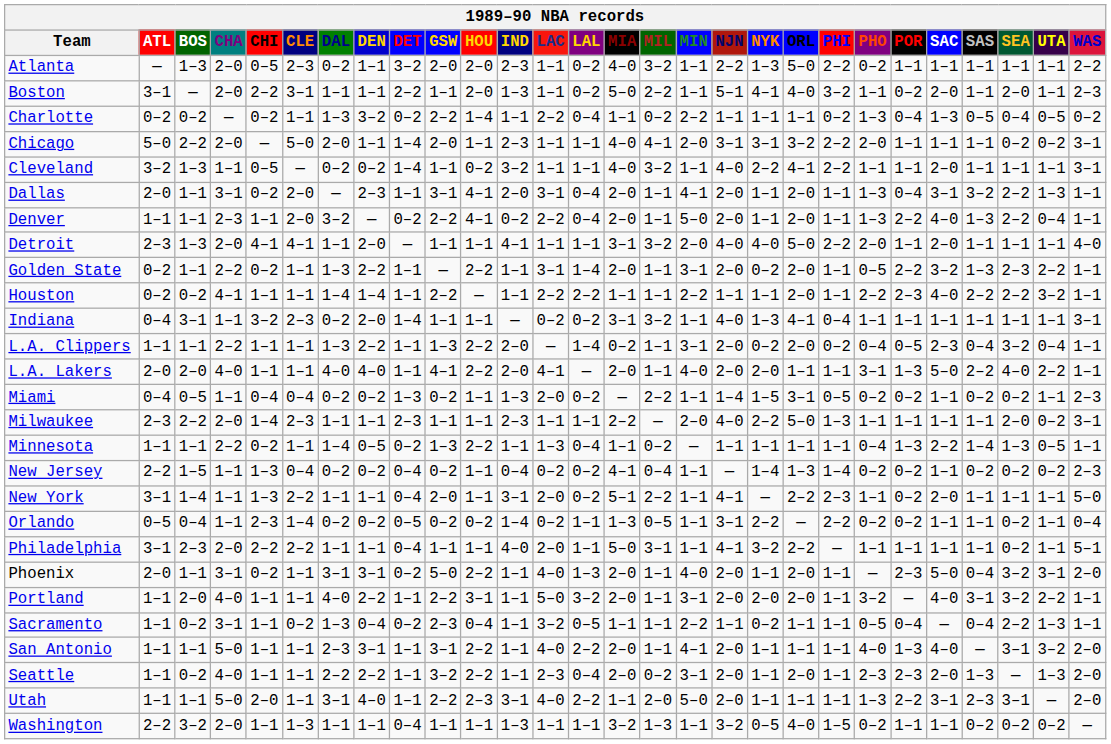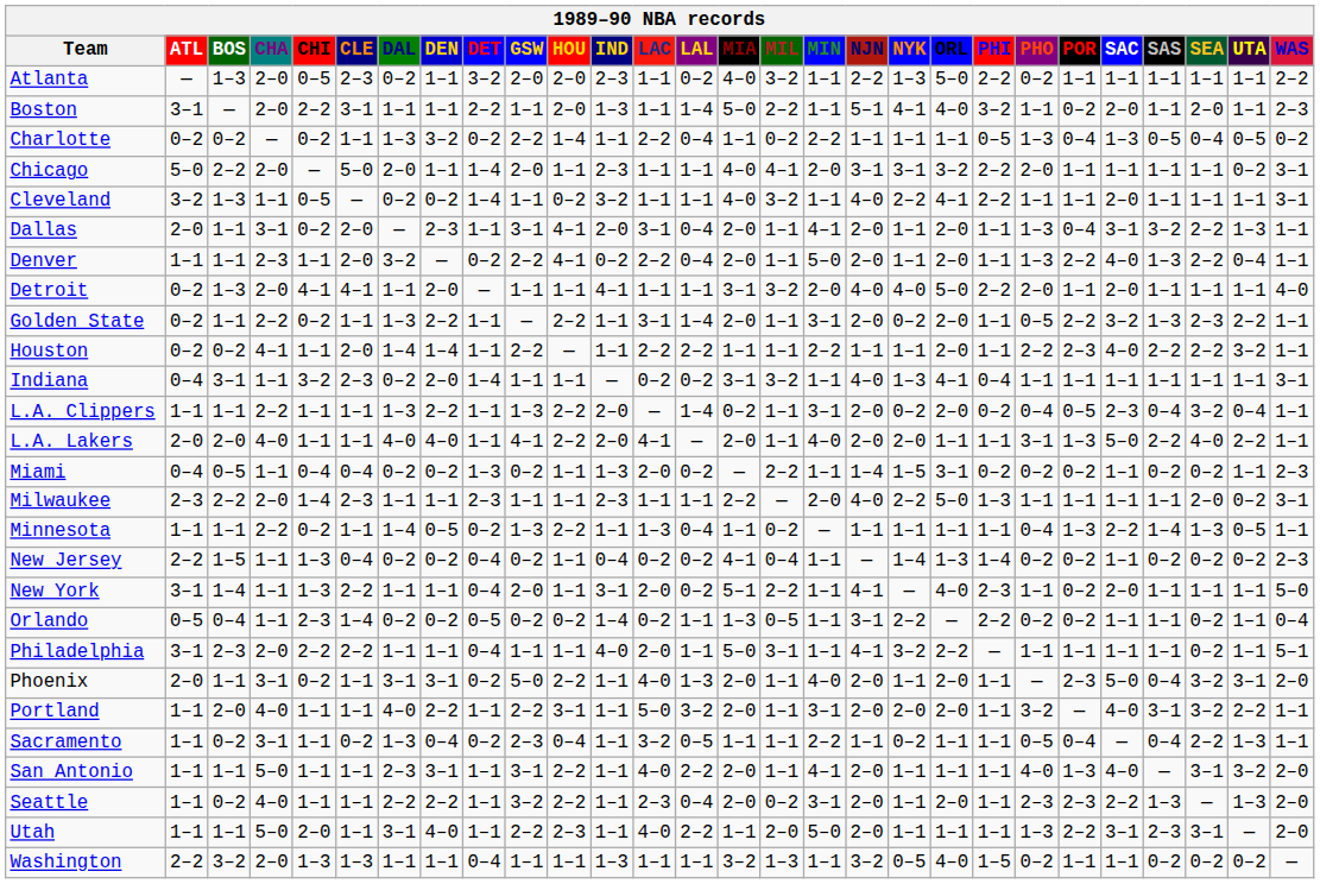Boston | LAL: 0–2 -> 1–4
Charlotte | PHI: 0–2 -> 0–5
Chicago | SEA: 0–2 -> 1–1
Detroit | ATL: 2–3 -> 0–2
Houston | CLE: 1–1 -> 2–0
Miami | PHI: 0–5 -> 0–2
New York | ORL: 2–2 -> 4–0
Seattle | SAC: 2–0 -> 2–2
Utah | IND: 3–1 -> 1–1
Washington | CHI: 1–1 -> 1–3
